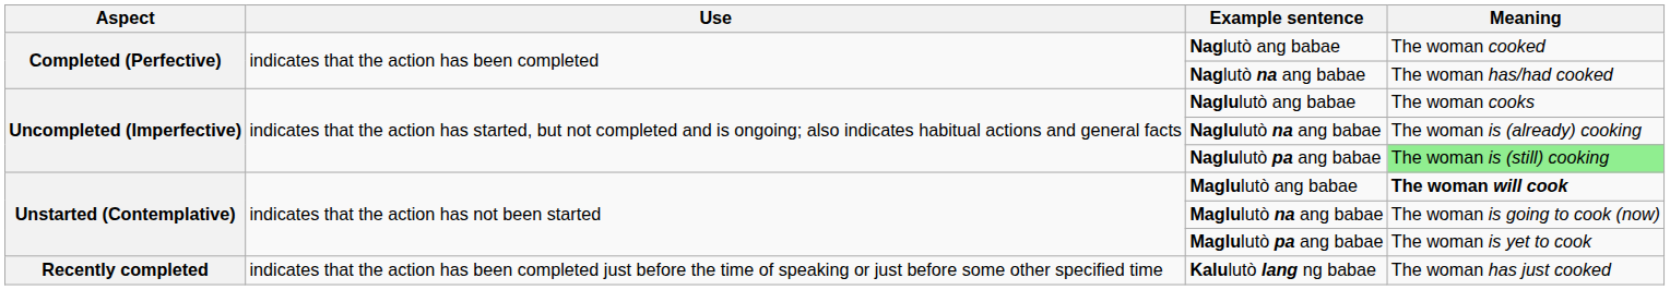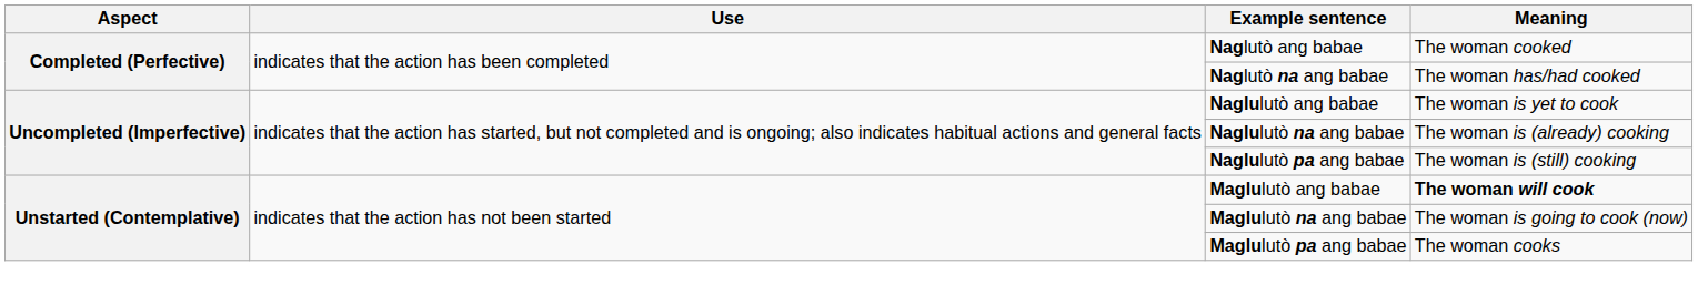Naglulutò ang babae | Meaning: The woman cooks -> The woman is yet to cook
Naglulutò pa ang babae | Meaning: lightgreen background -> no background
Maglulutò pa ang babae | Meaning: The woman is yet to cook -> The woman cooks
- row: Recently completed | indicates that the action has been completed just before the time of speaking or just before some other specified time | Kalulutò lang ng babae | The woman has just cooked
